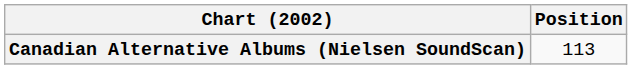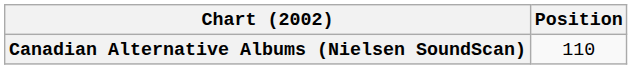Canadian Alternative Albums (Nielsen SoundScan) | Position: 113 -> 110
